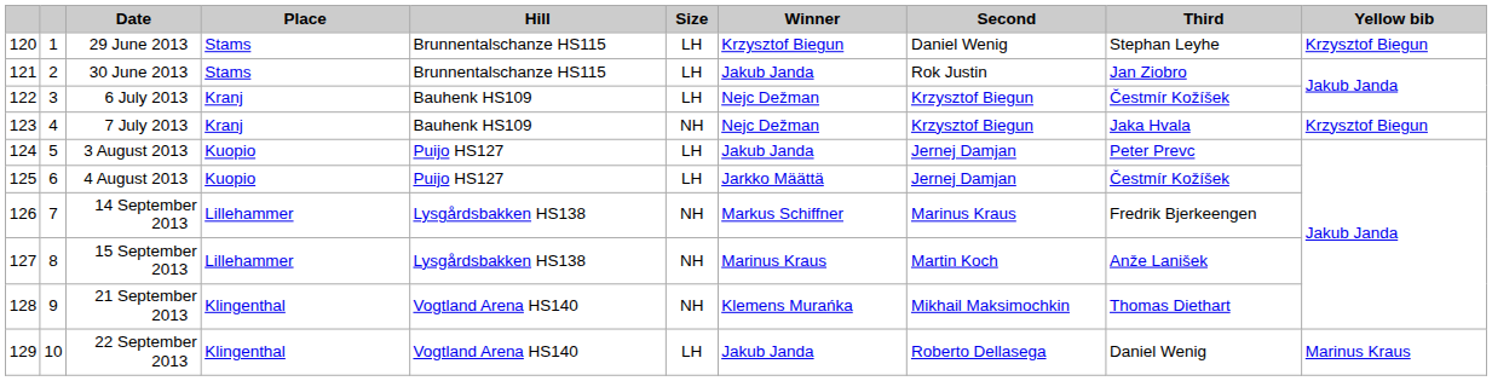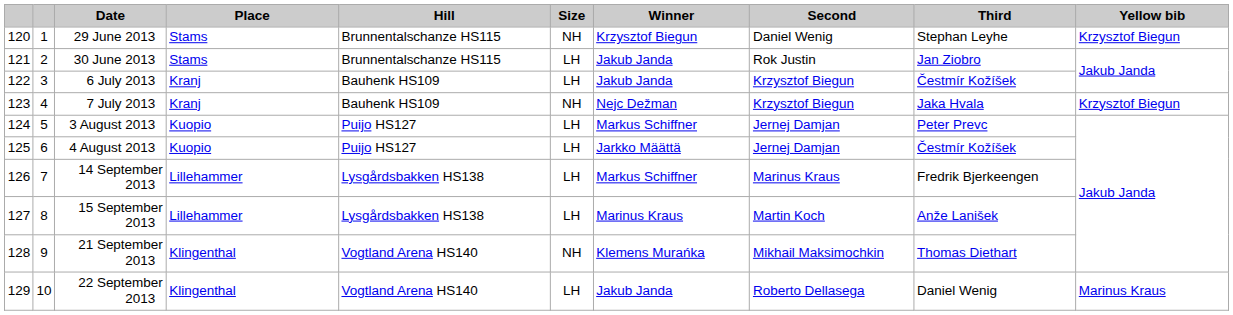29 June 2013 | Size: LH -> NH
6 July 2013 | Winner: Nejc Dežman -> Jakub Janda
3 August 2013 | Winner: Jakub Janda -> Markus Schiffner
14 September 2013 | Size: NH -> LH
15 September 2013 | Size: NH -> LH
